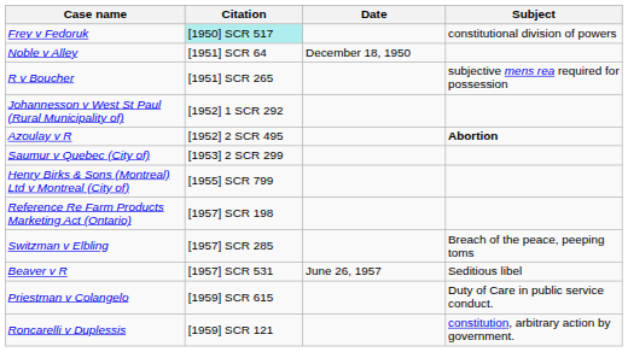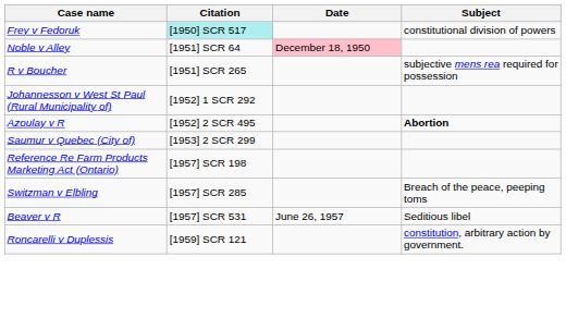Noble v Alley | Date: no background -> pink background
- row: Henry Birks & Sons (Montreal) Ltd v Montreal (City of) | [1955] SCR 799
- row: Priestman v Colangelo | [1959] SCR 615 | Duty of Care in public service conduct.
